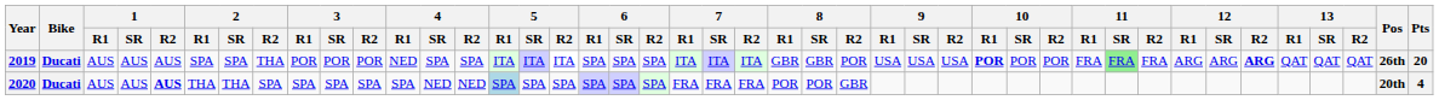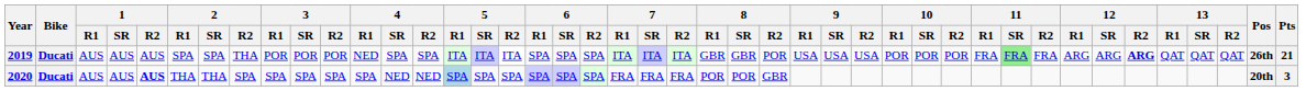2019 | 10 / R1: bold -> normal
2019 | Pts: 20 -> 21
2020 | Pts: 4 -> 3
